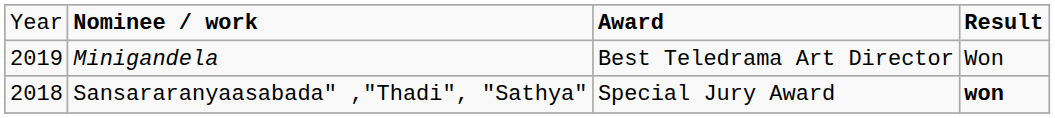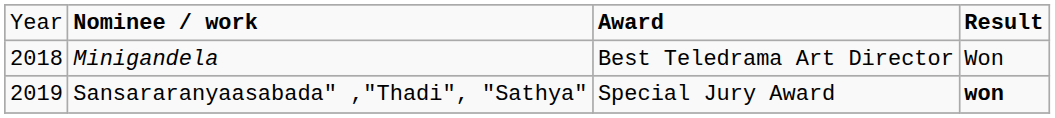Minigandela | column 1: 2019 -> 2018
Sansararanyaasabada" ,"Thadi", "Sathya" | column 1: 2018 -> 2019
